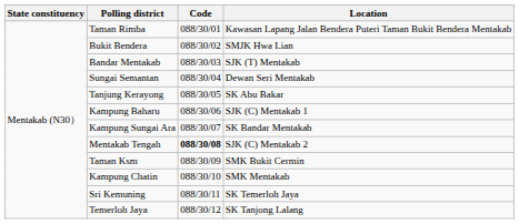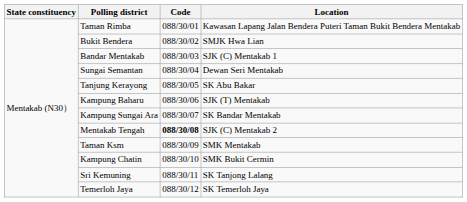Bandar Mentakab | Location: SJK (T) Mentakab -> SJK (C) Mentakab 1
Kampung Baharu | Location: SJK (C) Mentakab 1 -> SJK (T) Mentakab
Taman Ksm | Location: SMK Bukit Cermin -> SMK Mentakab
Kampung Chatin | Location: SMK Mentakab -> SMK Bukit Cermin
Sri Kemuning | Location: SK Temerloh Jaya -> SK Tanjong Lalang
Temerloh Jaya | Location: SK Tanjong Lalang -> SK Temerloh Jaya
